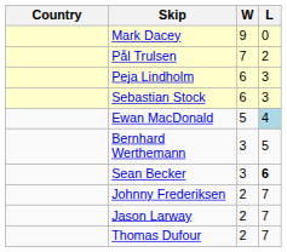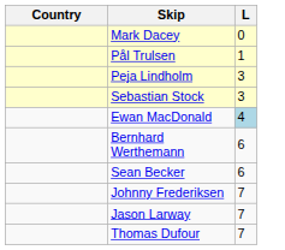- column: W | 9 | 7 | 6 | 6 | 5 | 3 | 3 | 2 | 2 | 2
Pål Trulsen | L: 2 -> 1
Bernhard Werthemann | L: 5 -> 6
Sean Becker | L: bold -> normal
